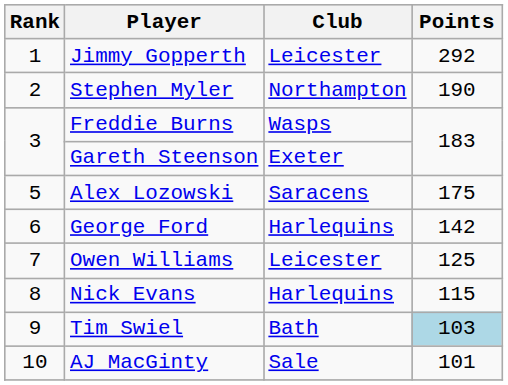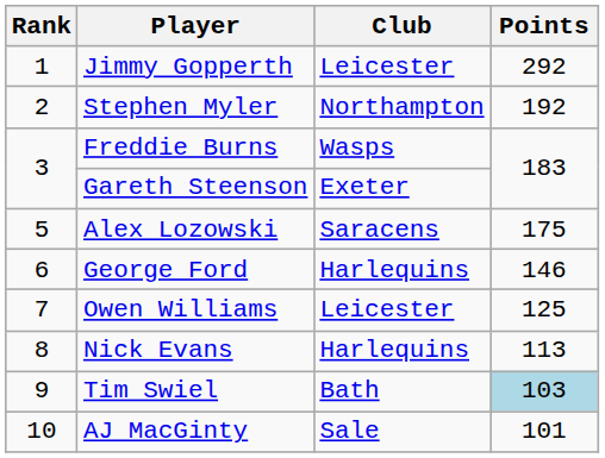Stephen Myler | Points: 190 -> 192
George Ford | Points: 142 -> 146
Nick Evans | Points: 115 -> 113
